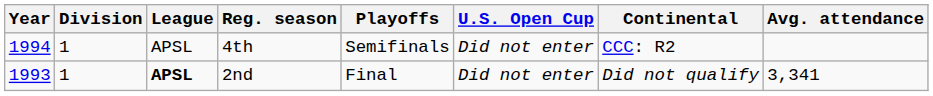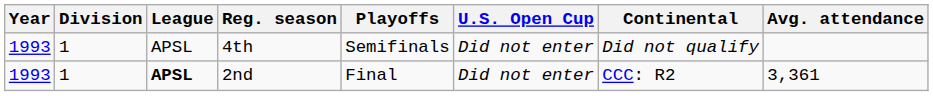4th | Year: 1994 -> 1993
4th | Continental: CCC: R2 -> Did not qualify
2nd | Continental: Did not qualify -> CCC: R2
2nd | Avg. attendance: 3,341 -> 3,361
